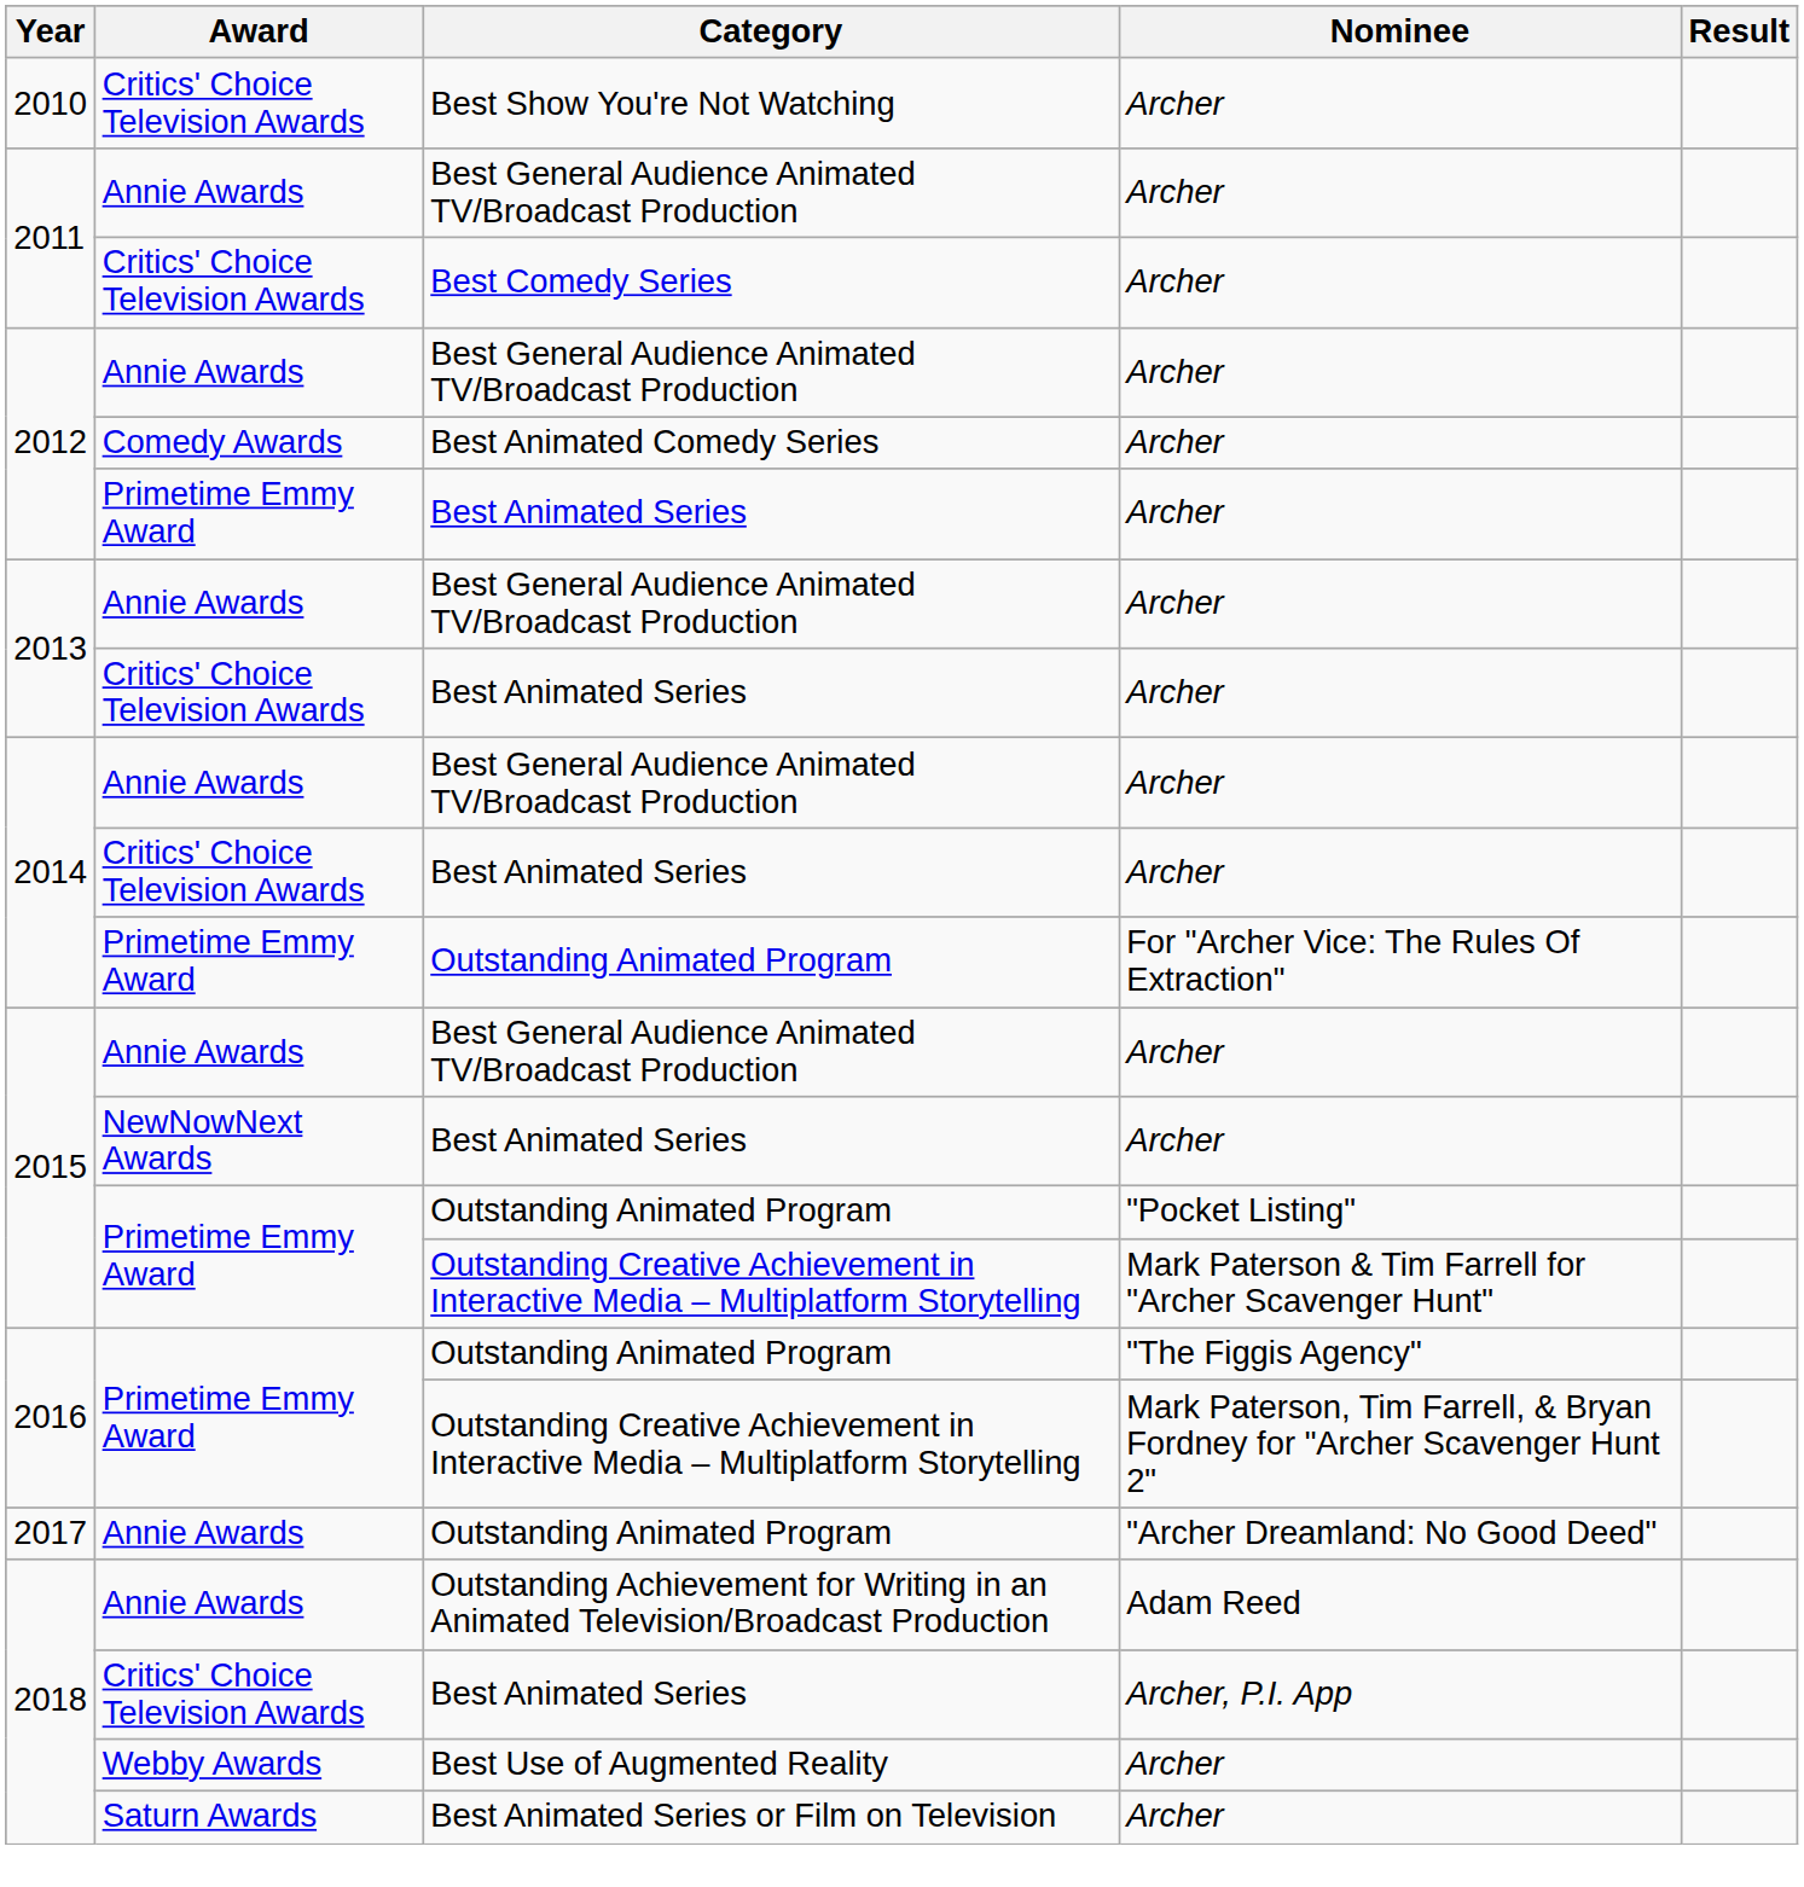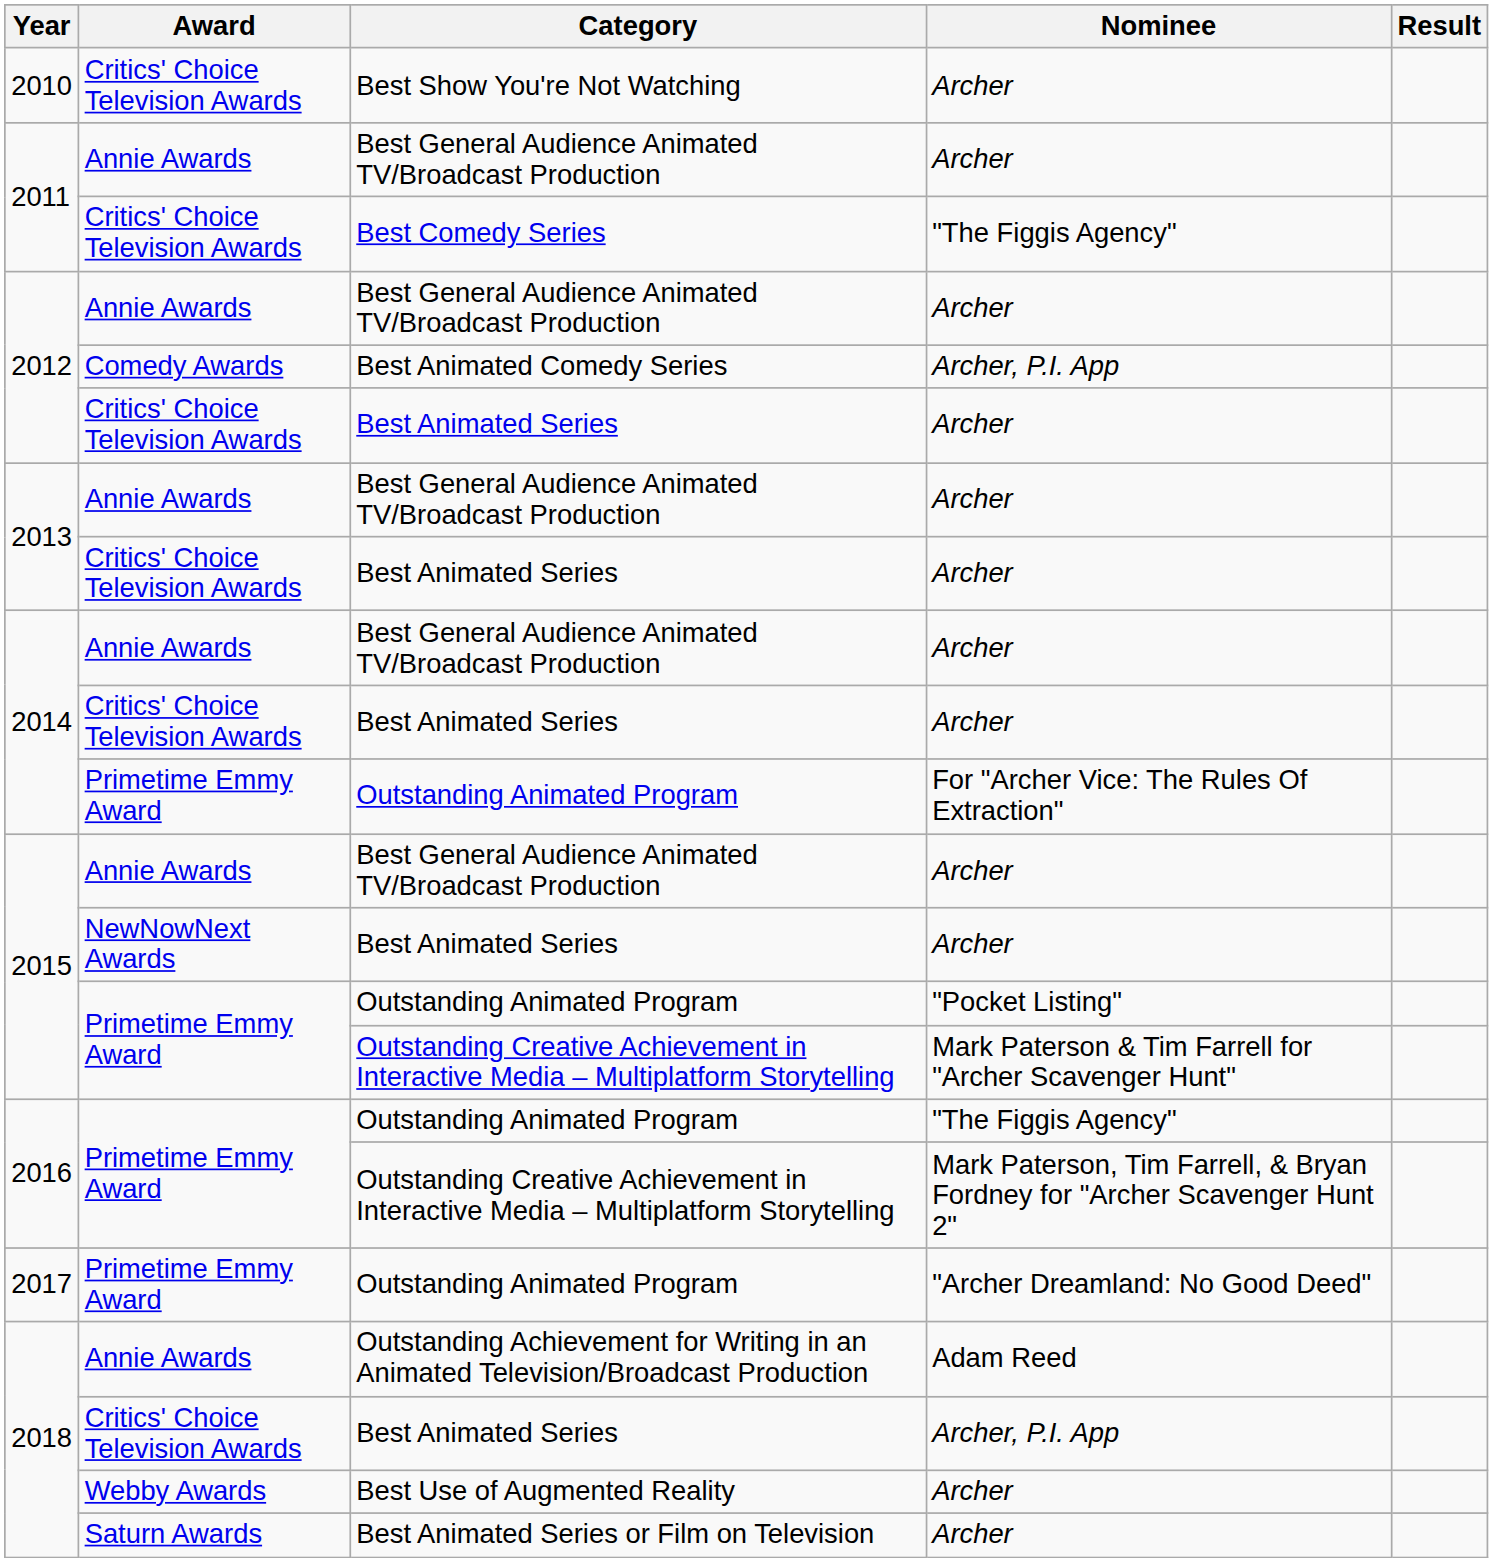Best Comedy Series | Nominee: Archer -> "The Figgis Agency"
Best Animated Comedy Series | Nominee: Archer -> Archer, P.I. App
2012 / Best Animated Series | Award: Primetime Emmy Award -> Critics' Choice Television Awards
2017 / Outstanding Animated Program | Award: Annie Awards -> Primetime Emmy Award
